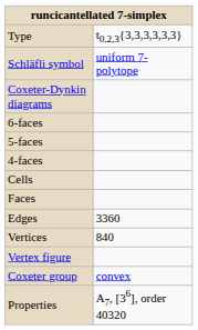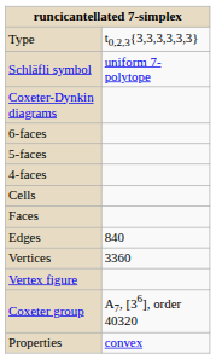Edges | column 2: 3360 -> 840
Vertices | column 2: 840 -> 3360
Coxeter group | column 2: convex -> A7, [36], order 40320
Properties | column 2: A7, [36], order 40320 -> convex
